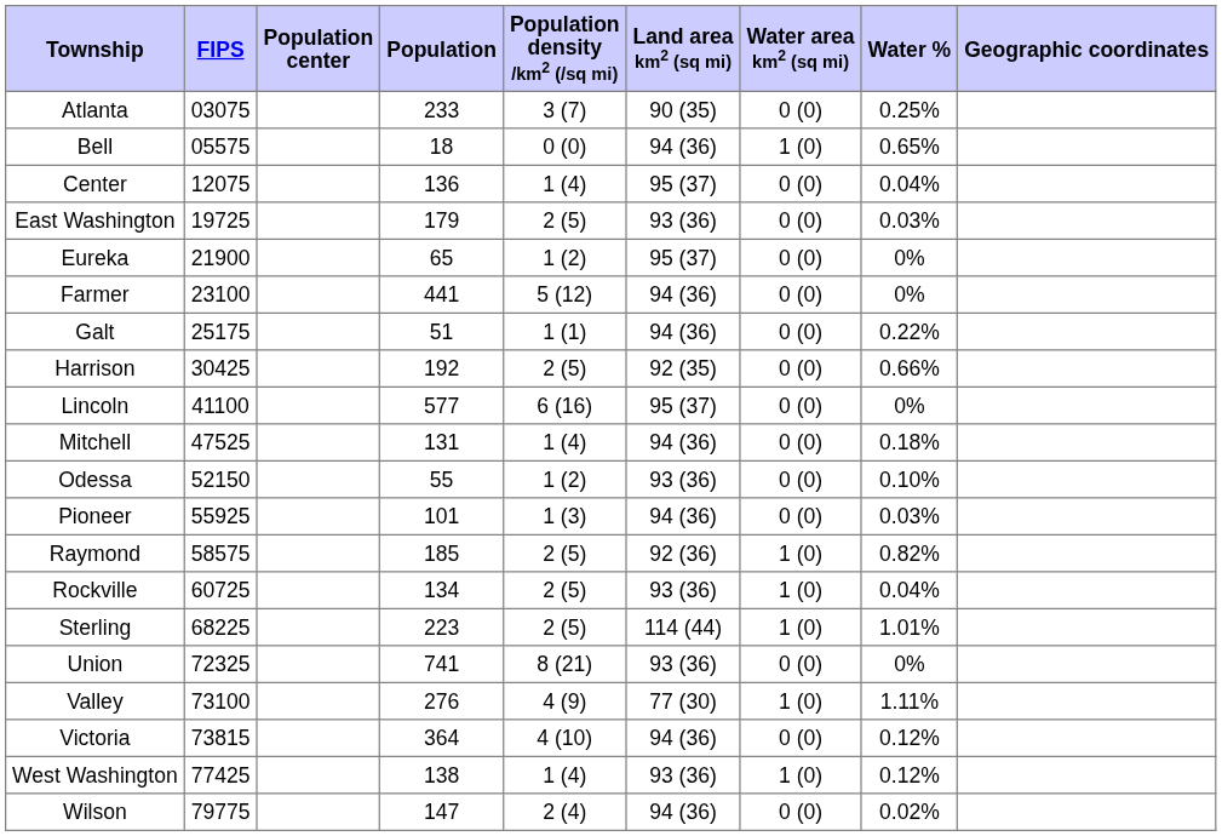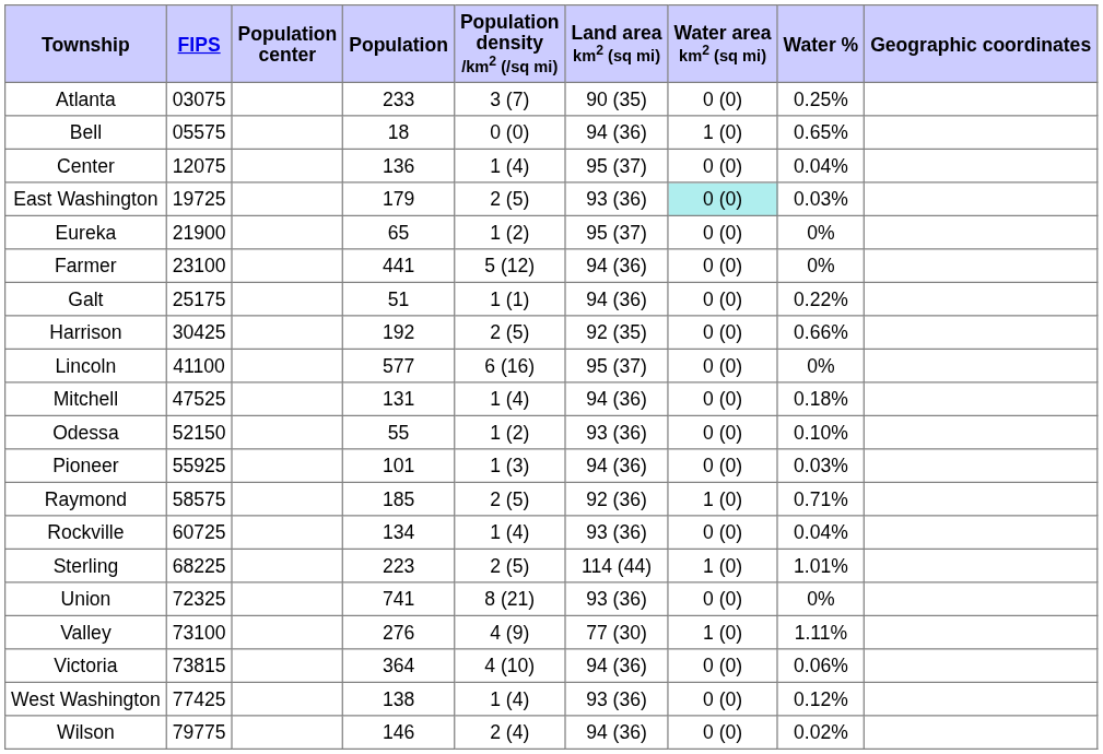East Washington | Water area km2 (sq mi): no background -> paleturquoise background
Raymond | Water %: 0.82% -> 0.71%
Rockville | Population density /km2 (/sq mi): 2 (5) -> 1 (4)
Rockville | Water area km2 (sq mi): 1 (0) -> 0 (0)
Victoria | Water %: 0.12% -> 0.06%
West Washington | Water area km2 (sq mi): 1 (0) -> 0 (0)
Wilson | Population: 147 -> 146
